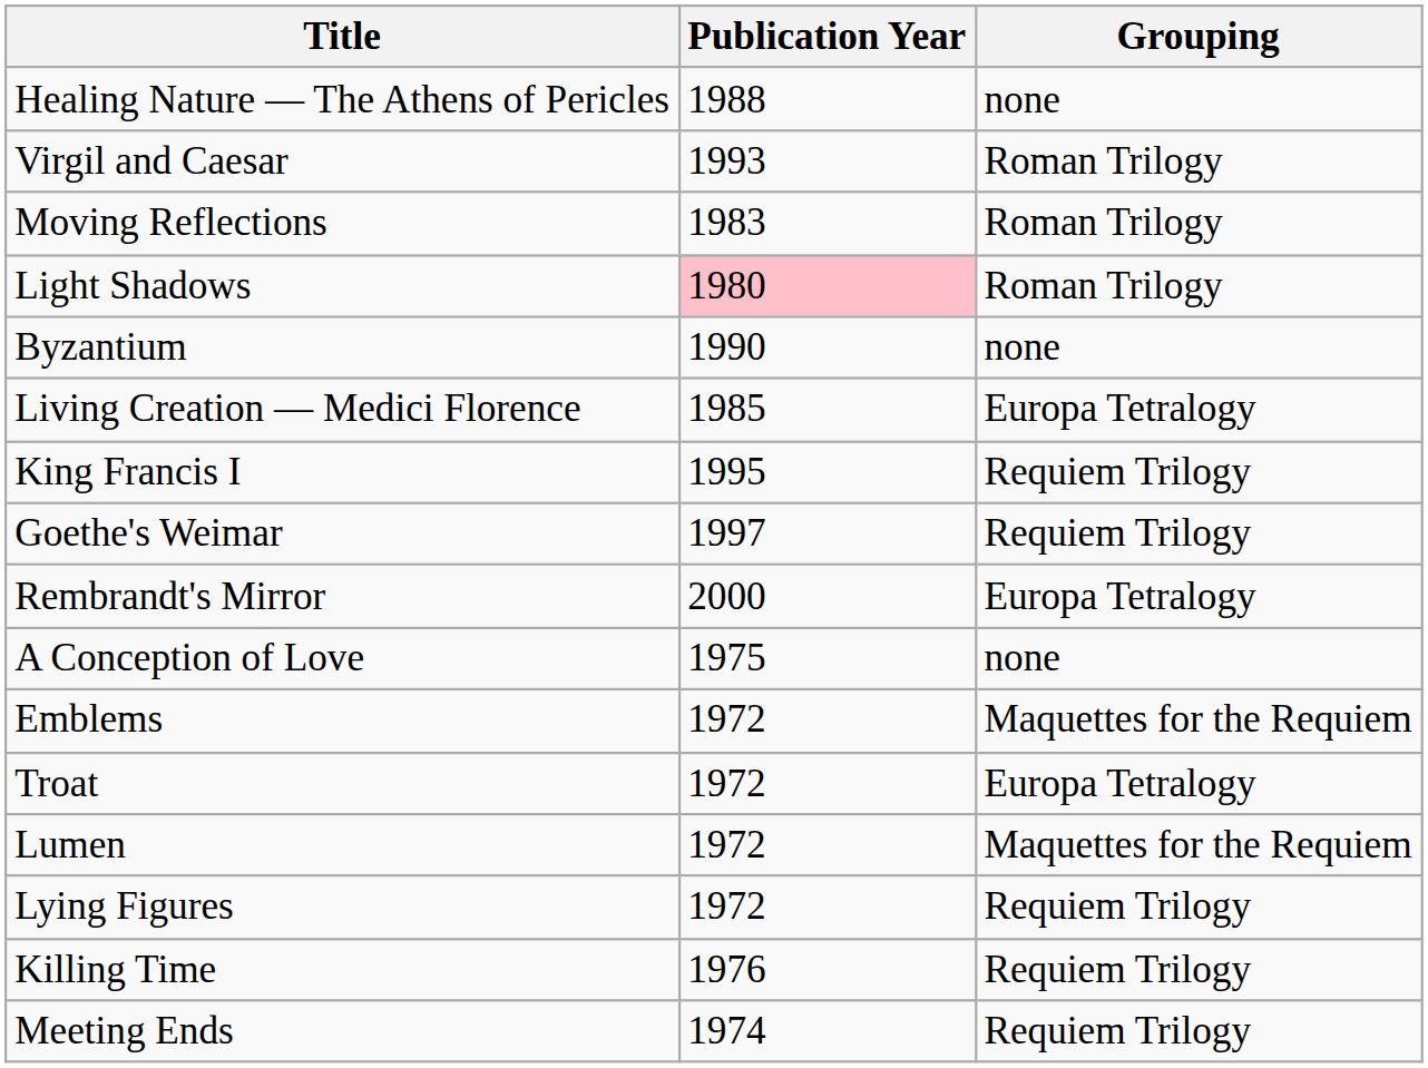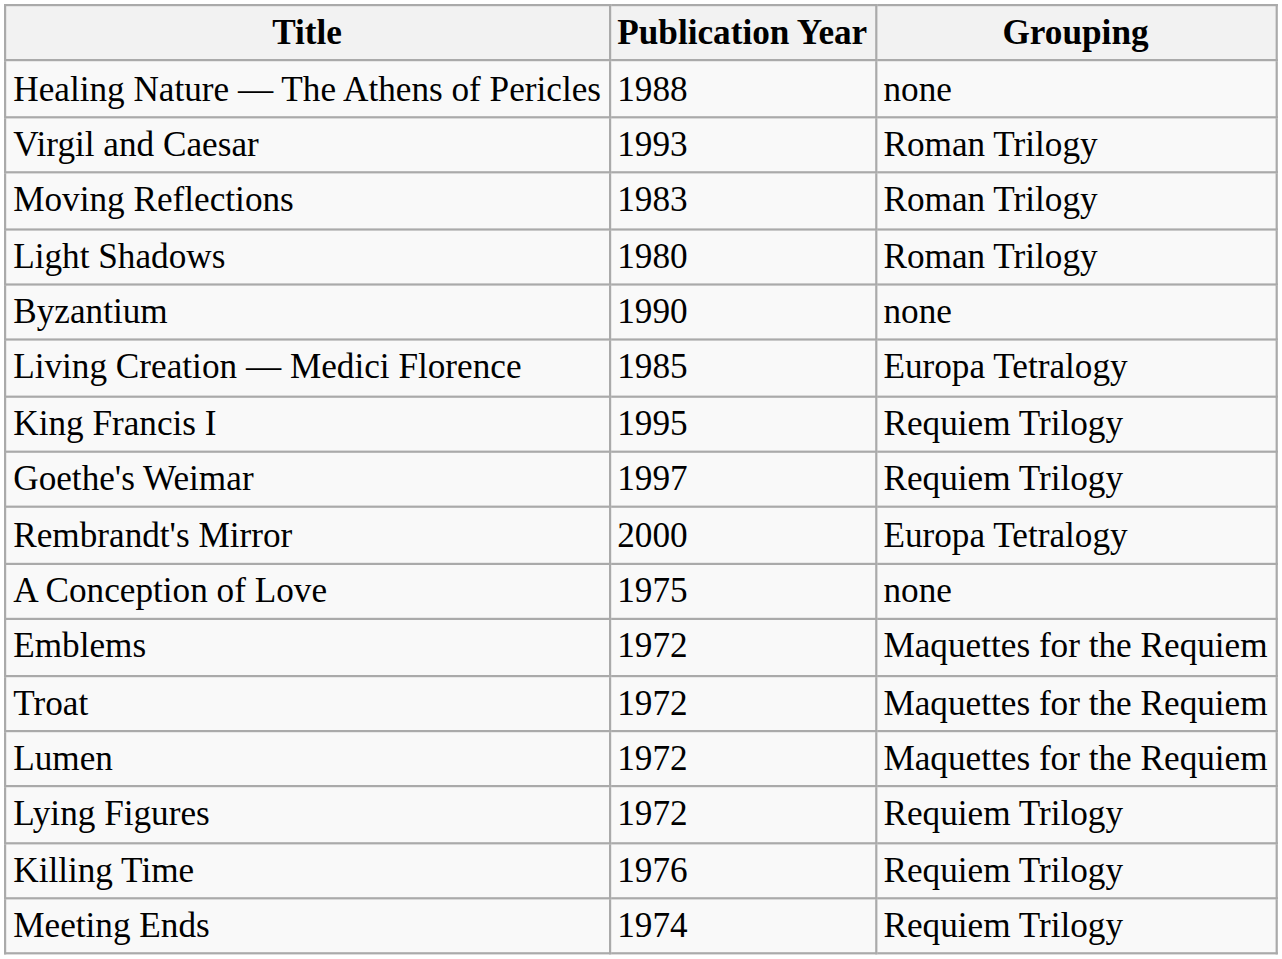Light Shadows | Publication Year: pink background -> no background
Troat | Grouping: Europa Tetralogy -> Maquettes for the Requiem
